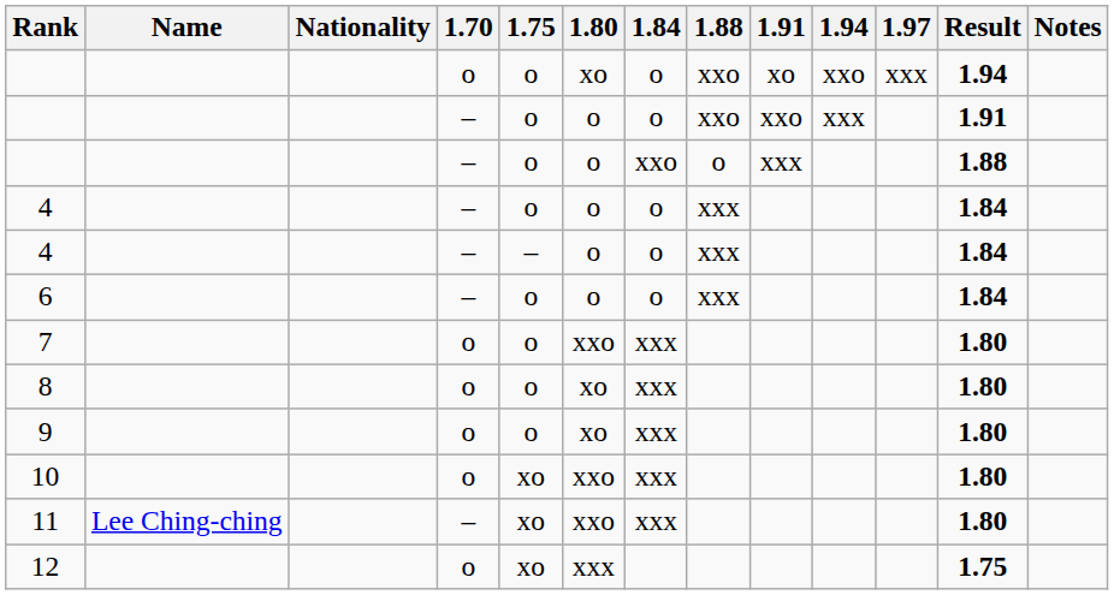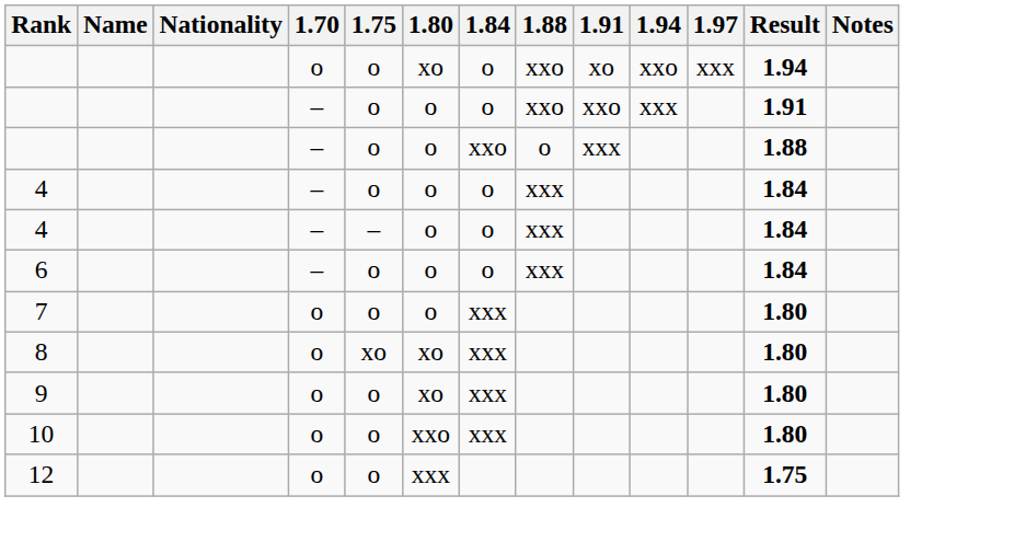7 | 1.80: xxo -> o
8 | 1.75: o -> xo
10 | 1.75: xo -> o
- row: 11 | Lee Ching-ching | – | xo | xxo | xxx | 1.80
12 | 1.75: xo -> o
